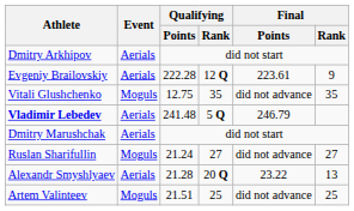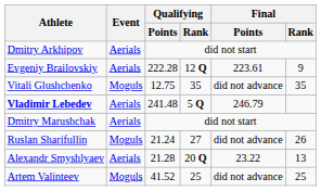Ruslan Sharifullin | Final / Rank: 27 -> 26
Artem Valinteev | Qualifying / Points: 21.51 -> 41.52
